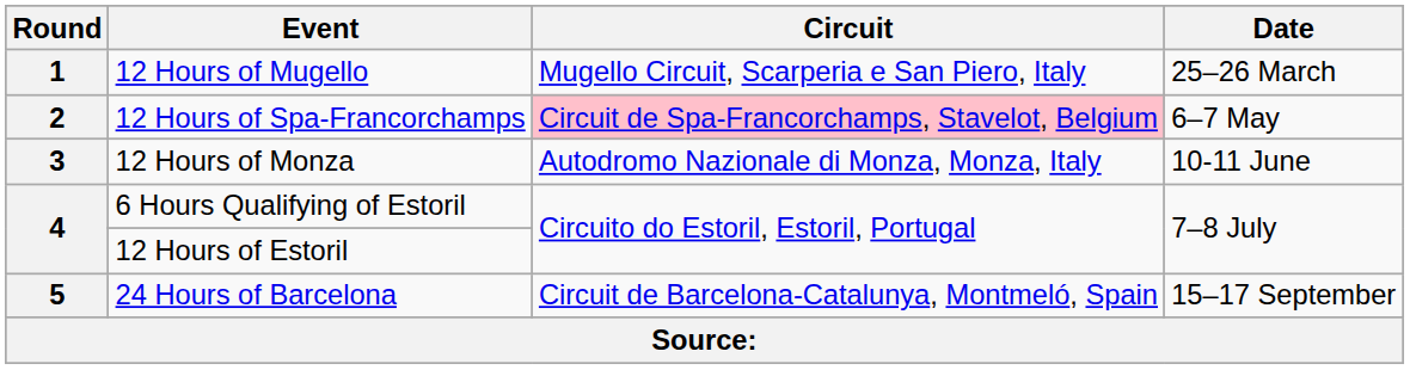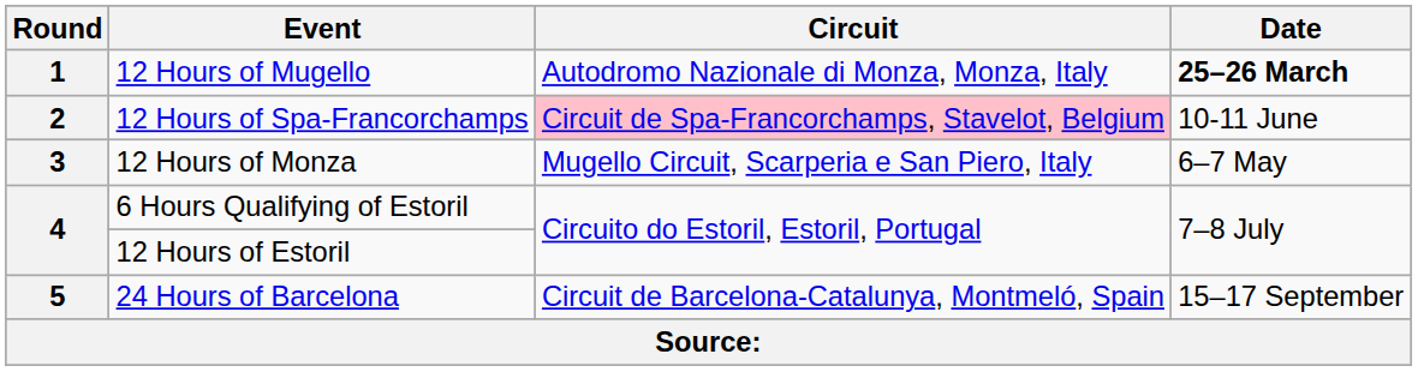12 Hours of Mugello | Circuit: Mugello Circuit, Scarperia e San Piero, Italy -> Autodromo Nazionale di Monza, Monza, Italy
12 Hours of Mugello | Date: normal -> bold
12 Hours of Spa-Francorchamps | Date: 6–7 May -> 10-11 June
12 Hours of Monza | Circuit: Autodromo Nazionale di Monza, Monza, Italy -> Mugello Circuit, Scarperia e San Piero, Italy
12 Hours of Monza | Date: 10-11 June -> 6–7 May
